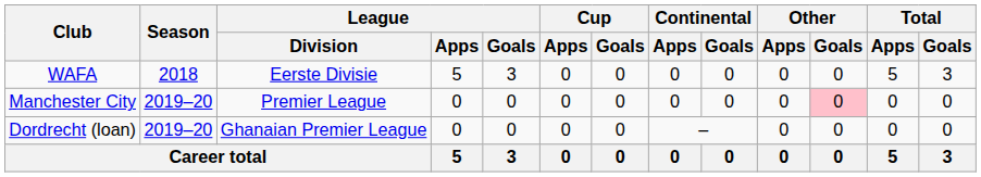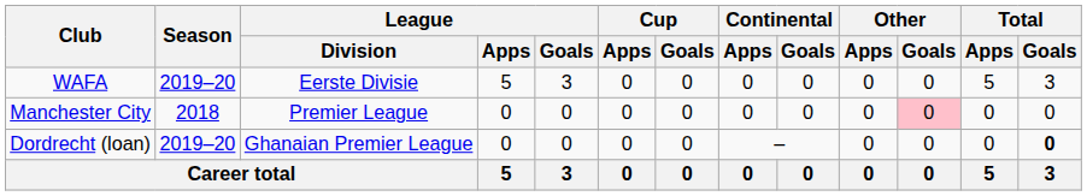WAFA | Season: 2018 -> 2019–20
Manchester City | Season: 2019–20 -> 2018
Dordrecht (loan) | Total / Goals: normal -> bold
